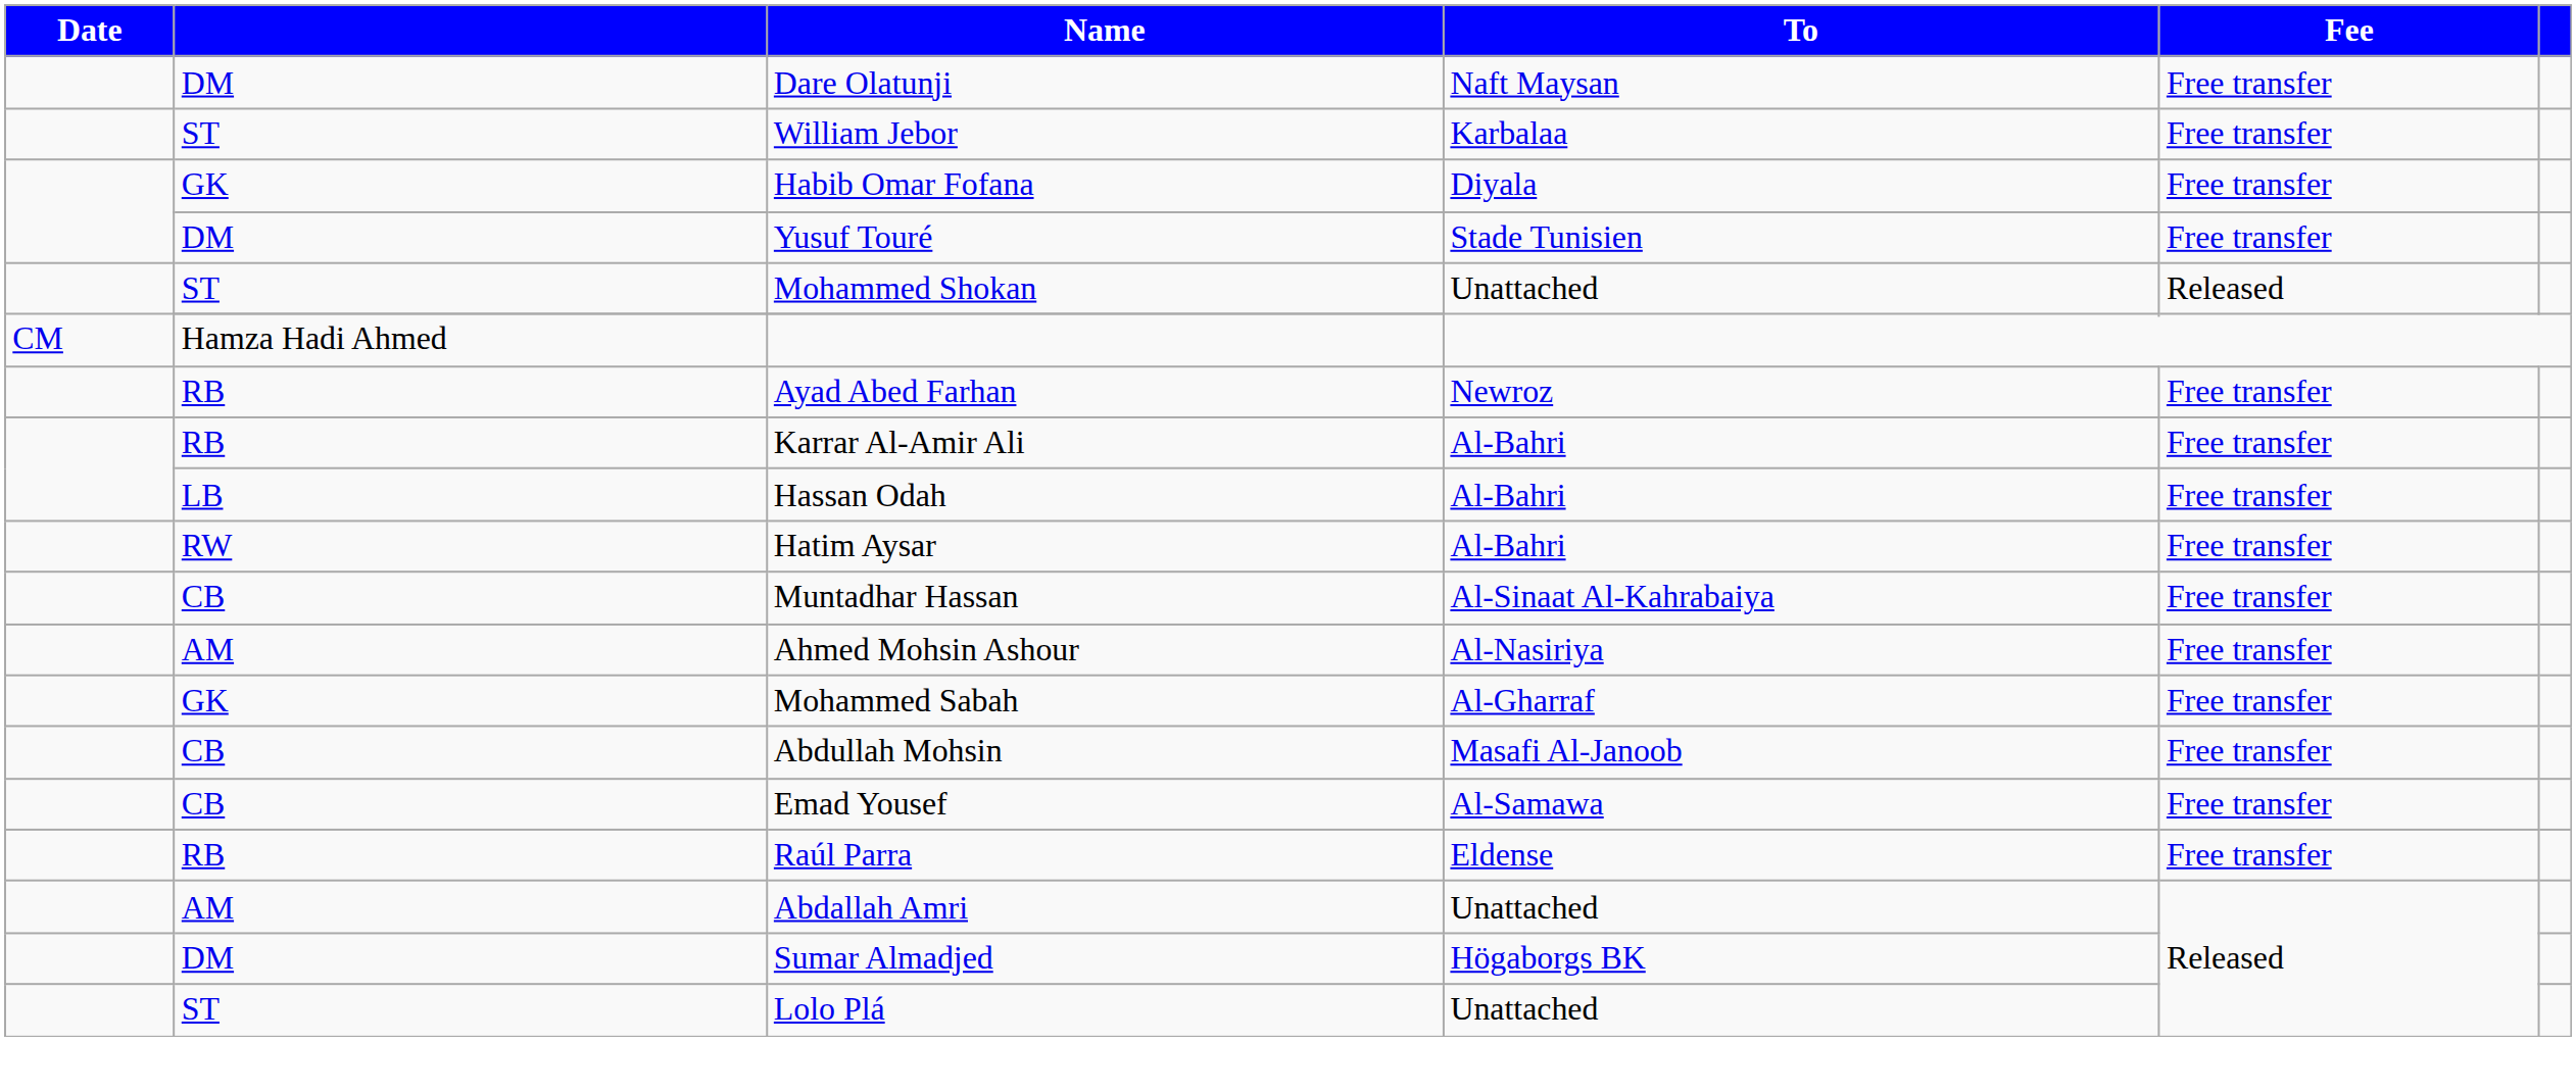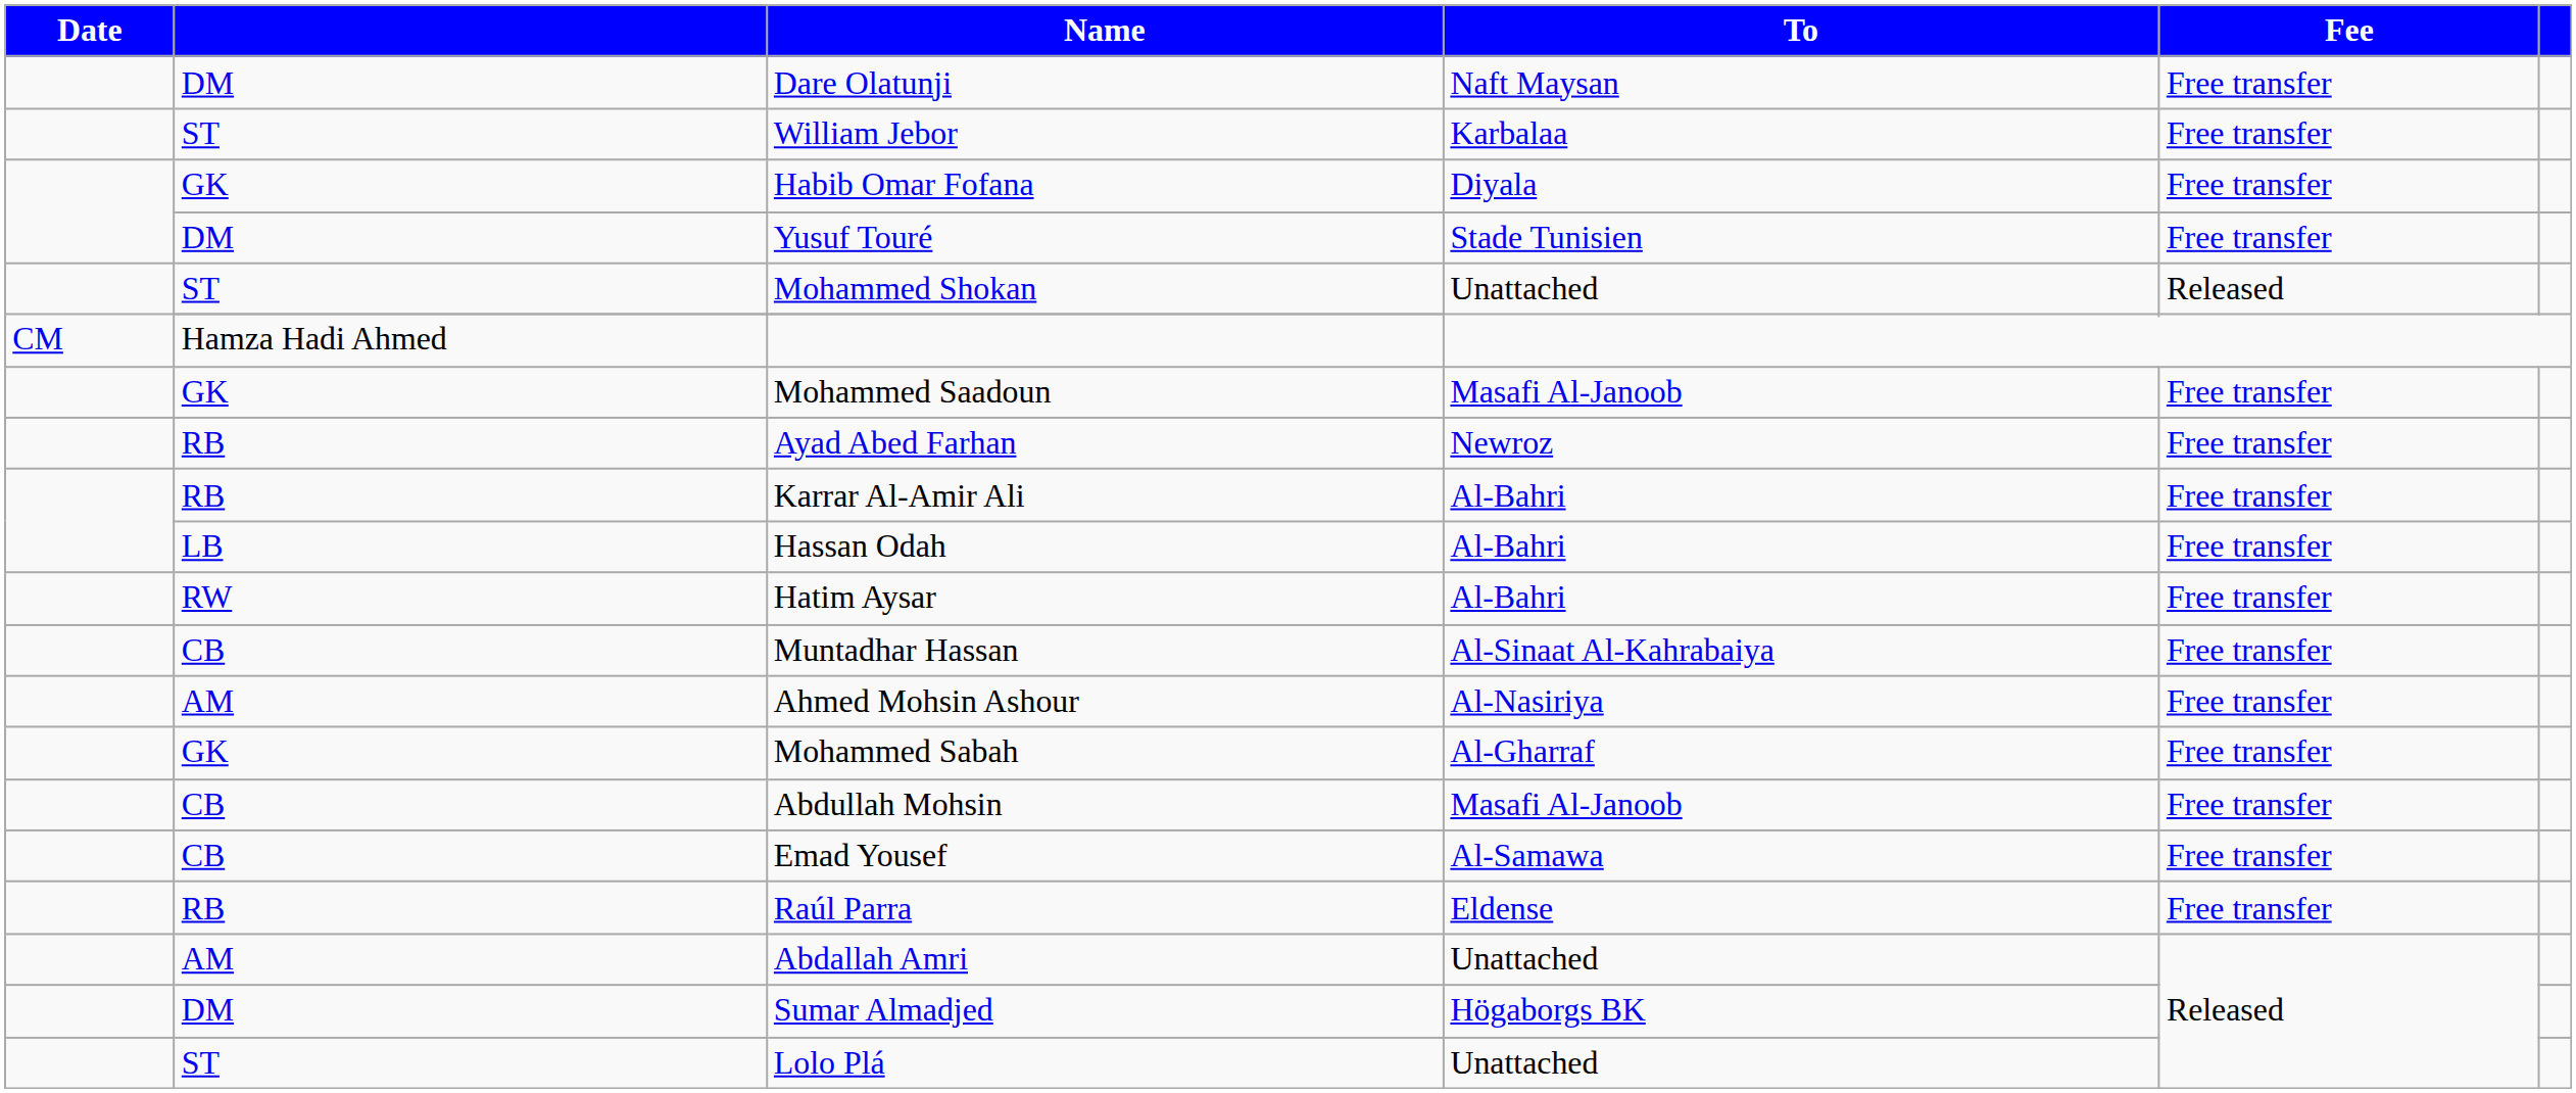+ row: GK | Mohammed Saadoun | Masafi Al-Janoob | Free transfer
